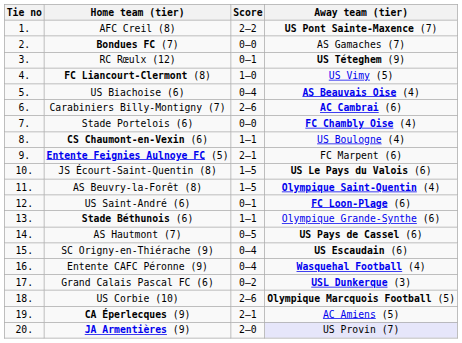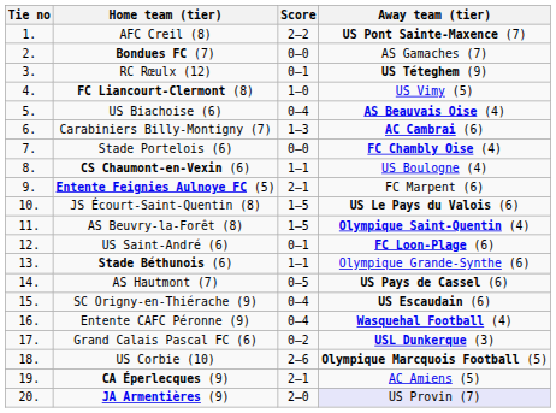Carabiniers Billy-Montigny (7) | Score: 2–6 -> 1–3
